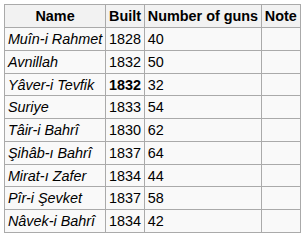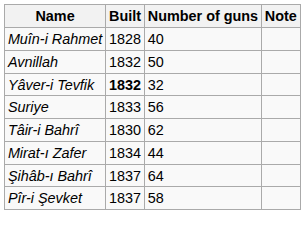Suriye | Number of guns: 54 -> 56
rows swapped: Mirat-ı Zafer <-> Şihâb-ı Bahrî
- row: Nâvek-i Bahrî | 1834 | 42
